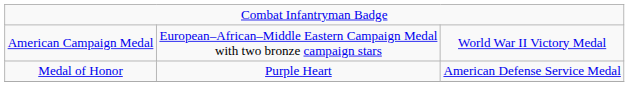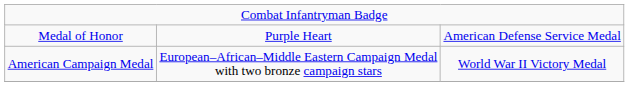rows swapped: Medal of Honor <-> American Campaign Medal
